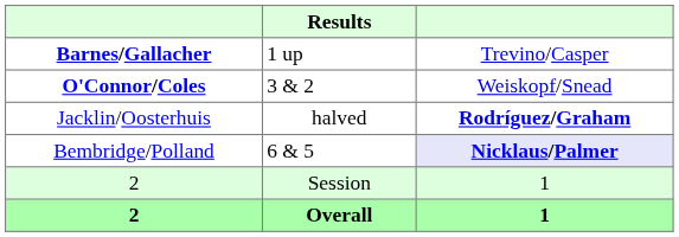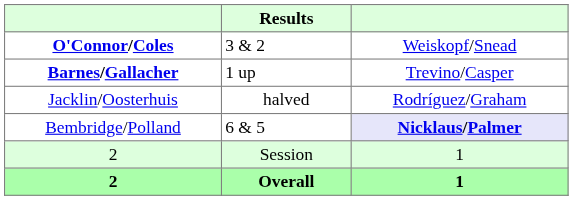rows swapped: Barnes/Gallacher <-> O'Connor/Coles
Jacklin/Oosterhuis | column 3: bold -> normal
